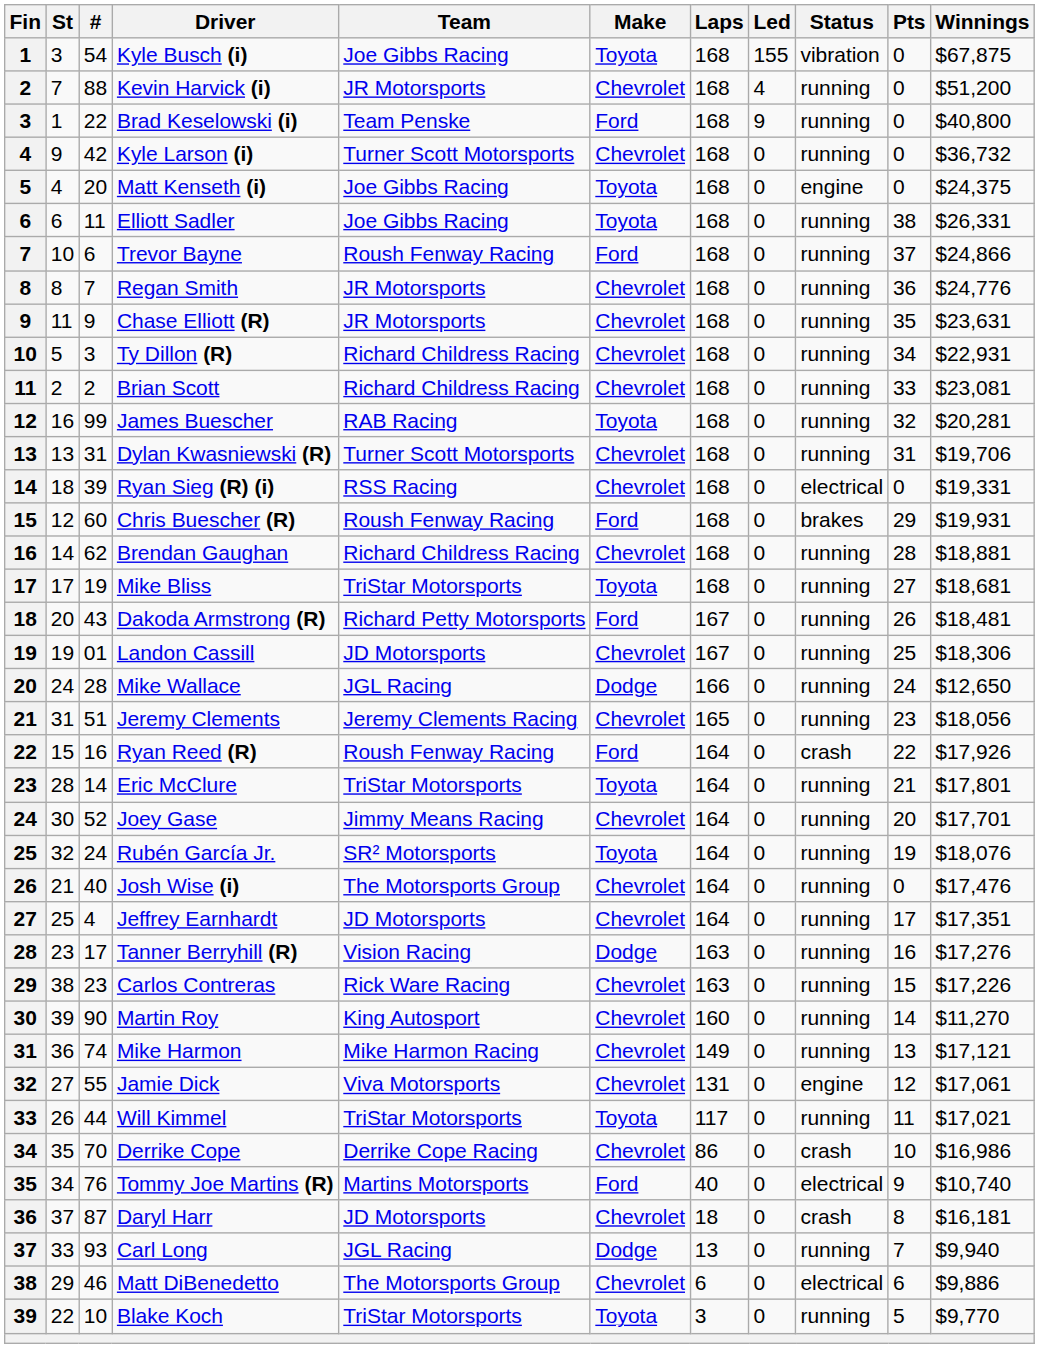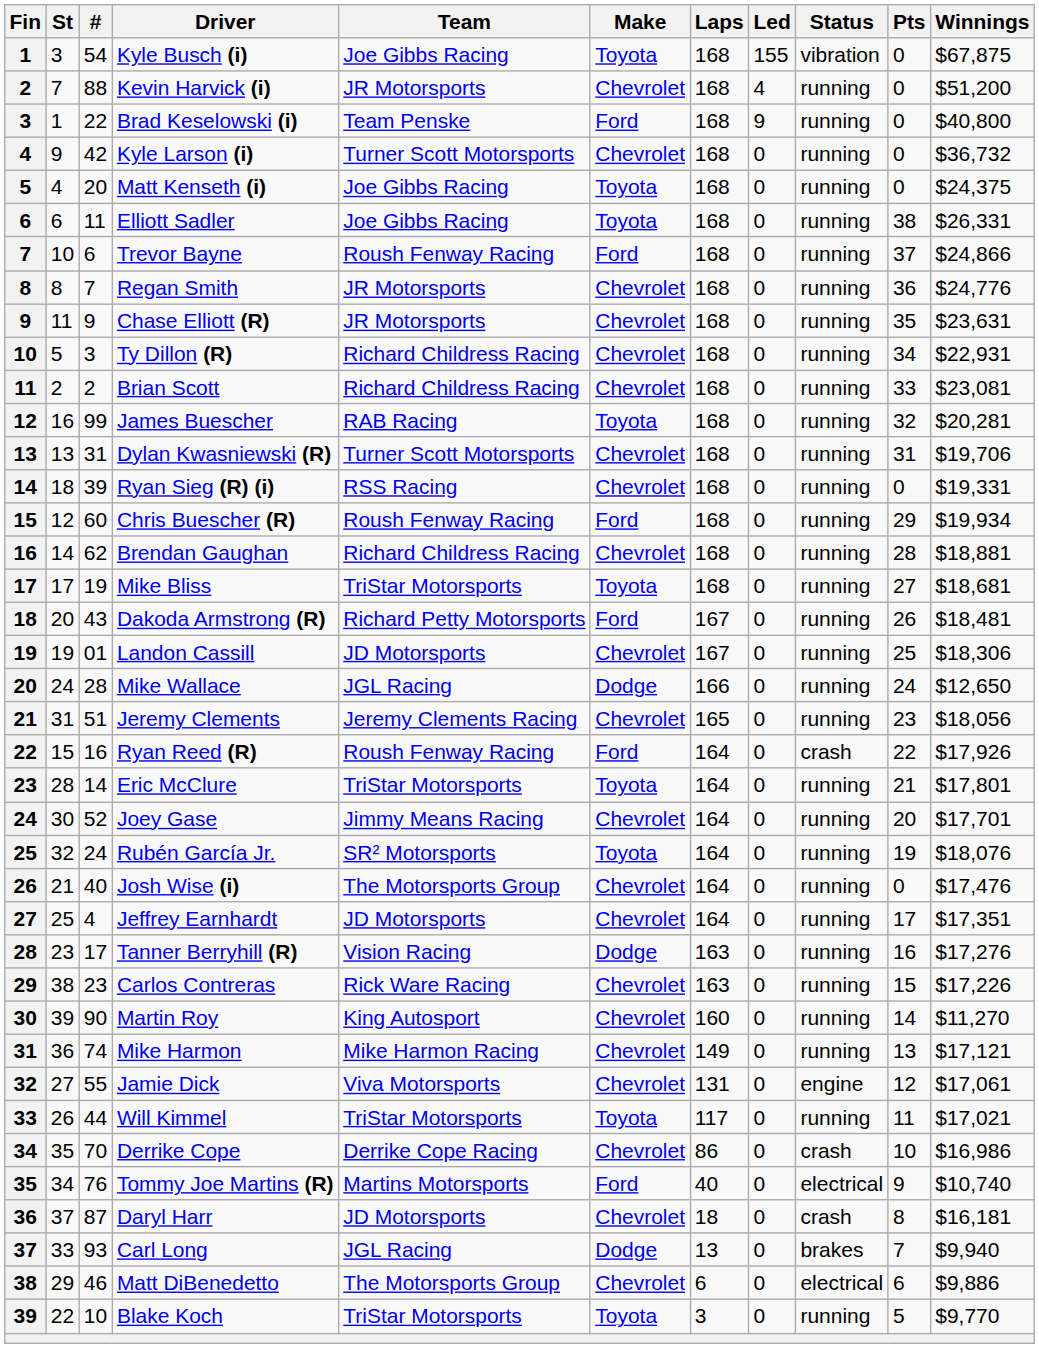Matt Kenseth (i) | Status: engine -> running
Ryan Sieg (R) (i) | Status: electrical -> running
Chris Buescher (R) | Status: brakes -> running
Chris Buescher (R) | Winnings: $19,931 -> $19,934
Carl Long | Status: running -> brakes
